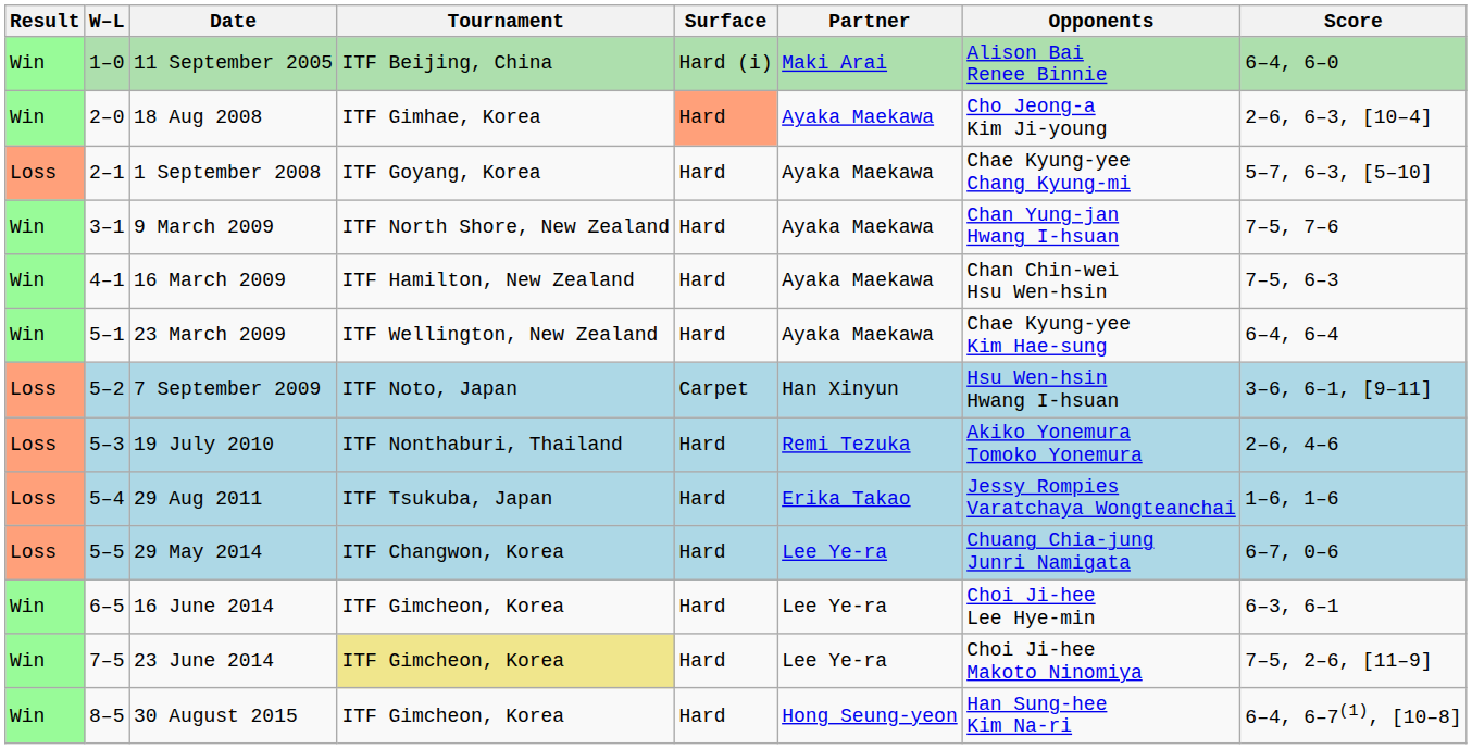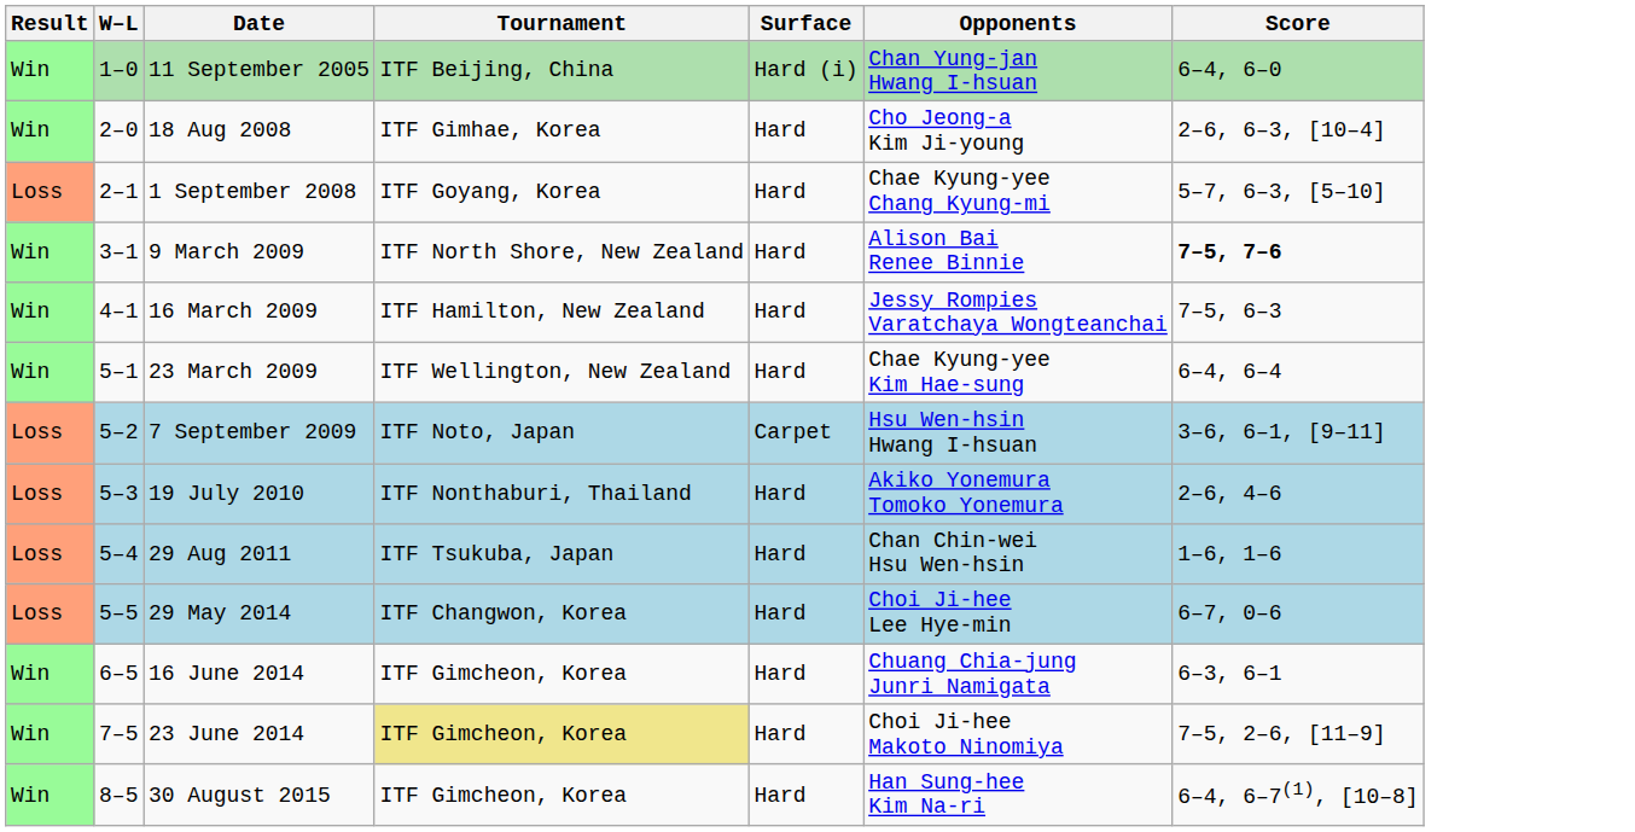- column: Partner | Maki Arai | Ayaka Maekawa | Ayaka Maekawa | Ayaka Maekawa | Ayaka Maekawa | Ayaka Maekawa | Han Xinyun | Remi Tezuka | Erika Takao | Lee Ye-ra | Lee Ye-ra | Lee Ye-ra | Hong Seung-yeon
11 September 2005 | Opponents: Alison Bai Renee Binnie -> Chan Yung-jan Hwang I-hsuan
18 Aug 2008 | Surface: lightsalmon background -> no background
9 March 2009 | Opponents: Chan Yung-jan Hwang I-hsuan -> Alison Bai Renee Binnie
9 March 2009 | Score: normal -> bold
16 March 2009 | Opponents: Chan Chin-wei Hsu Wen-hsin -> Jessy Rompies Varatchaya Wongteanchai
29 Aug 2011 | Opponents: Jessy Rompies Varatchaya Wongteanchai -> Chan Chin-wei Hsu Wen-hsin
29 May 2014 | Opponents: Chuang Chia-jung Junri Namigata -> Choi Ji-hee Lee Hye-min
16 June 2014 | Opponents: Choi Ji-hee Lee Hye-min -> Chuang Chia-jung Junri Namigata
